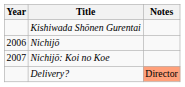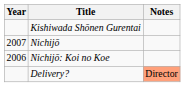Nichijō | Year: 2006 -> 2007
Nichijō: Koi no Koe | Year: 2007 -> 2006
